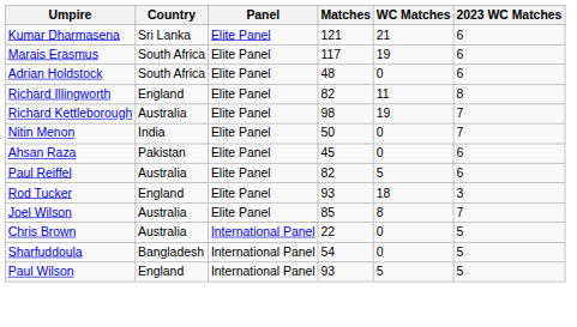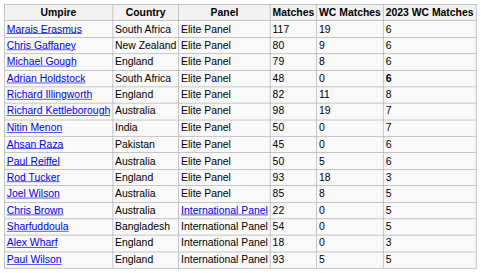- row: Kumar Dharmasena | Sri Lanka | Elite Panel | 121 | 21 | 6
+ row: Chris Gaffaney | New Zealand | Elite Panel | 80 | 9 | 6
+ row: Michael Gough | England | Elite Panel | 79 | 8 | 6
Adrian Holdstock | 2023 WC Matches: normal -> bold
Paul Reiffel | Matches: 82 -> 50
Joel Wilson | 2023 WC Matches: 7 -> 5
+ row: Alex Wharf | England | International Panel | 18 | 0 | 3
